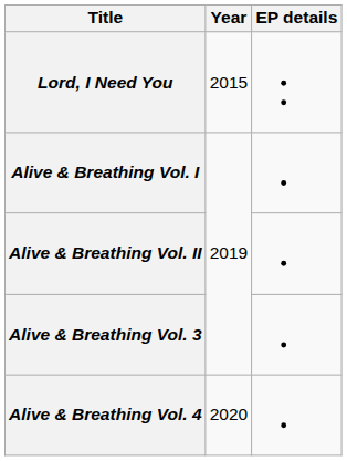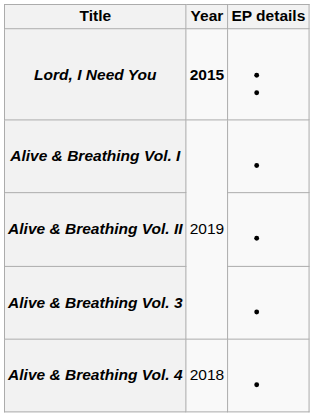Lord, I Need You | Year: normal -> bold
Alive & Breathing Vol. 4 | Year: 2020 -> 2018
